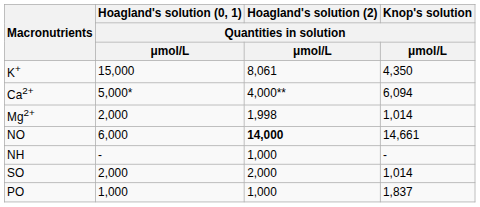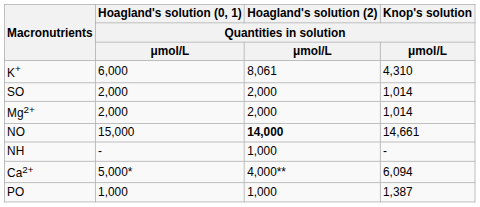K+ | Hoagland's solution (0, 1) / Quantities in solution / μmol/L: 15,000 -> 6,000
K+ | Knop's solution / Quantities in solution / μmol/L: 4,350 -> 4,310
rows swapped: Ca2+ <-> SO
Mg2+ | Hoagland's solution (2) / Quantities in solution / μmol/L: 1,998 -> 2,000
NO | Hoagland's solution (0, 1) / Quantities in solution / μmol/L: 6,000 -> 15,000
PO | Knop's solution / Quantities in solution / μmol/L: 1,837 -> 1,387
